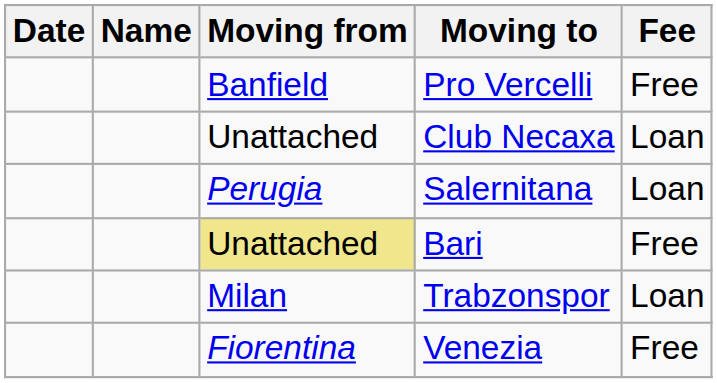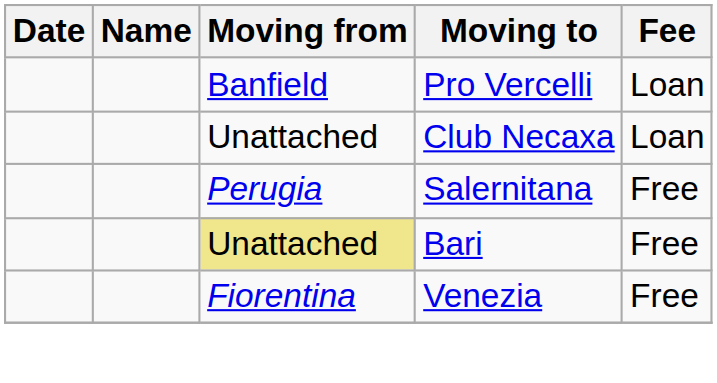Pro Vercelli | Fee: Free -> Loan
Salernitana | Fee: Loan -> Free
- row: Milan | Trabzonspor | Loan
